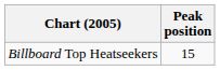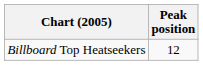Billboard Top Heatseekers | Peak position: 15 -> 12
